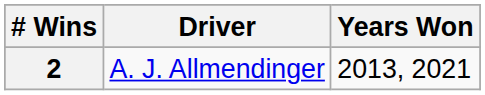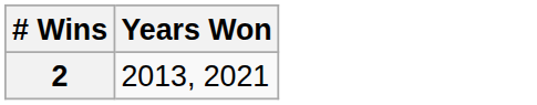- column: Driver | A. J. Allmendinger
